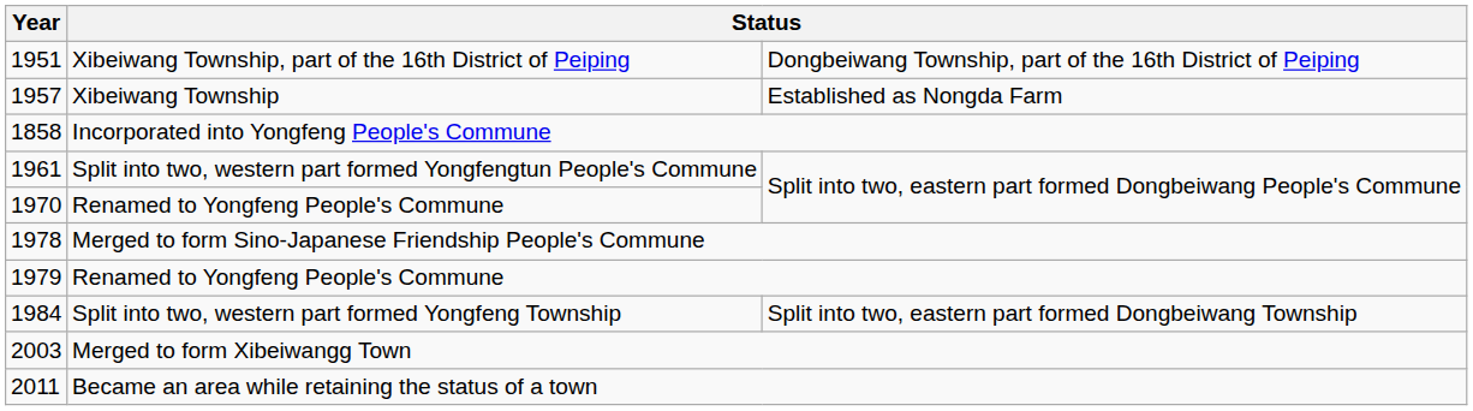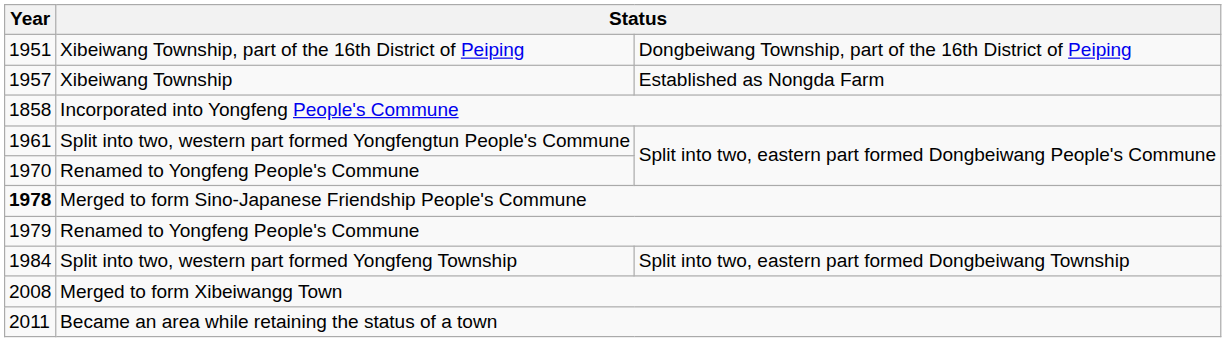Merged to form Sino-Japanese Friendship People's Commune | Year: normal -> bold
Merged to form Xibeiwangg Town | Year: 2003 -> 2008
